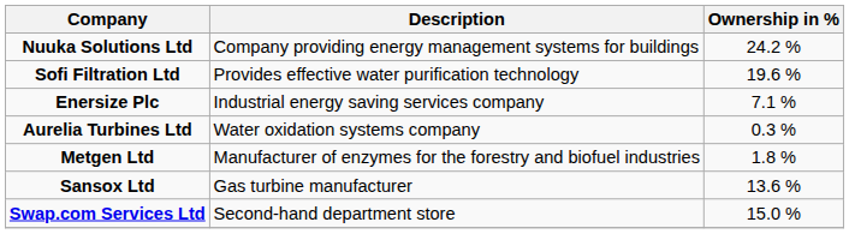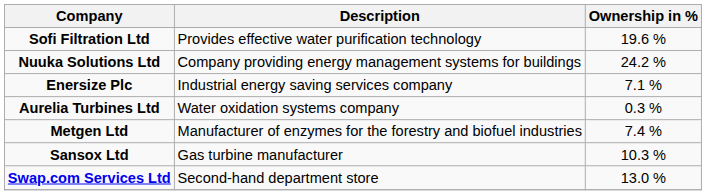rows swapped: Nuuka Solutions Ltd <-> Sofi Filtration Ltd
Metgen Ltd | Ownership in %: 1.8 % -> 7.4 %
Sansox Ltd | Ownership in %: 13.6 % -> 10.3 %
Swap.com Services Ltd | Ownership in %: 15.0 % -> 13.0 %
